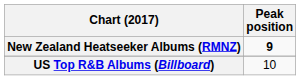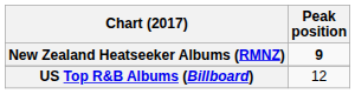US Top R&B Albums (Billboard) | Peak position: 10 -> 12
